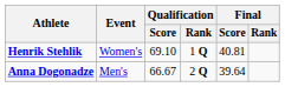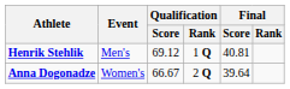Henrik Stehlik | Event: Women's -> Men's
Henrik Stehlik | Qualification / Score: 69.10 -> 69.12
Anna Dogonadze | Event: Men's -> Women's
